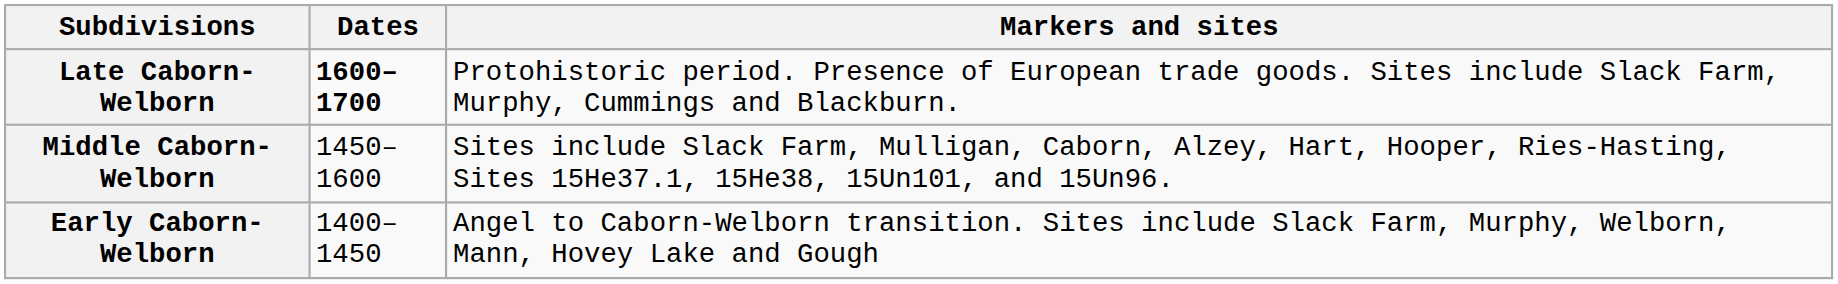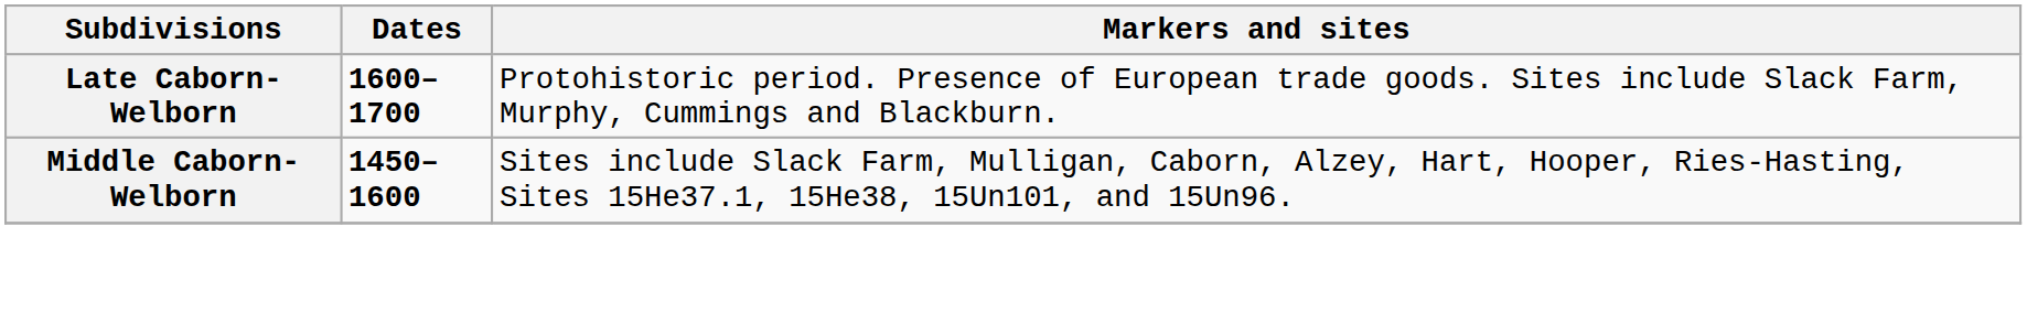Middle Caborn-Welborn | Dates: normal -> bold
- row: Early Caborn-Welborn | 1400–1450 | Angel to Caborn-Welborn transition. Sites include Slack Farm, Murphy, Welborn, Mann, Hovey Lake and Gough
